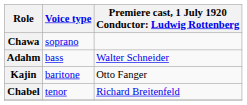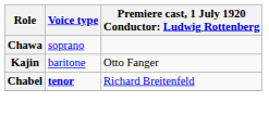- row: Adahm | bass | Walter Schneider
Chabel | Voice type: normal -> bold
